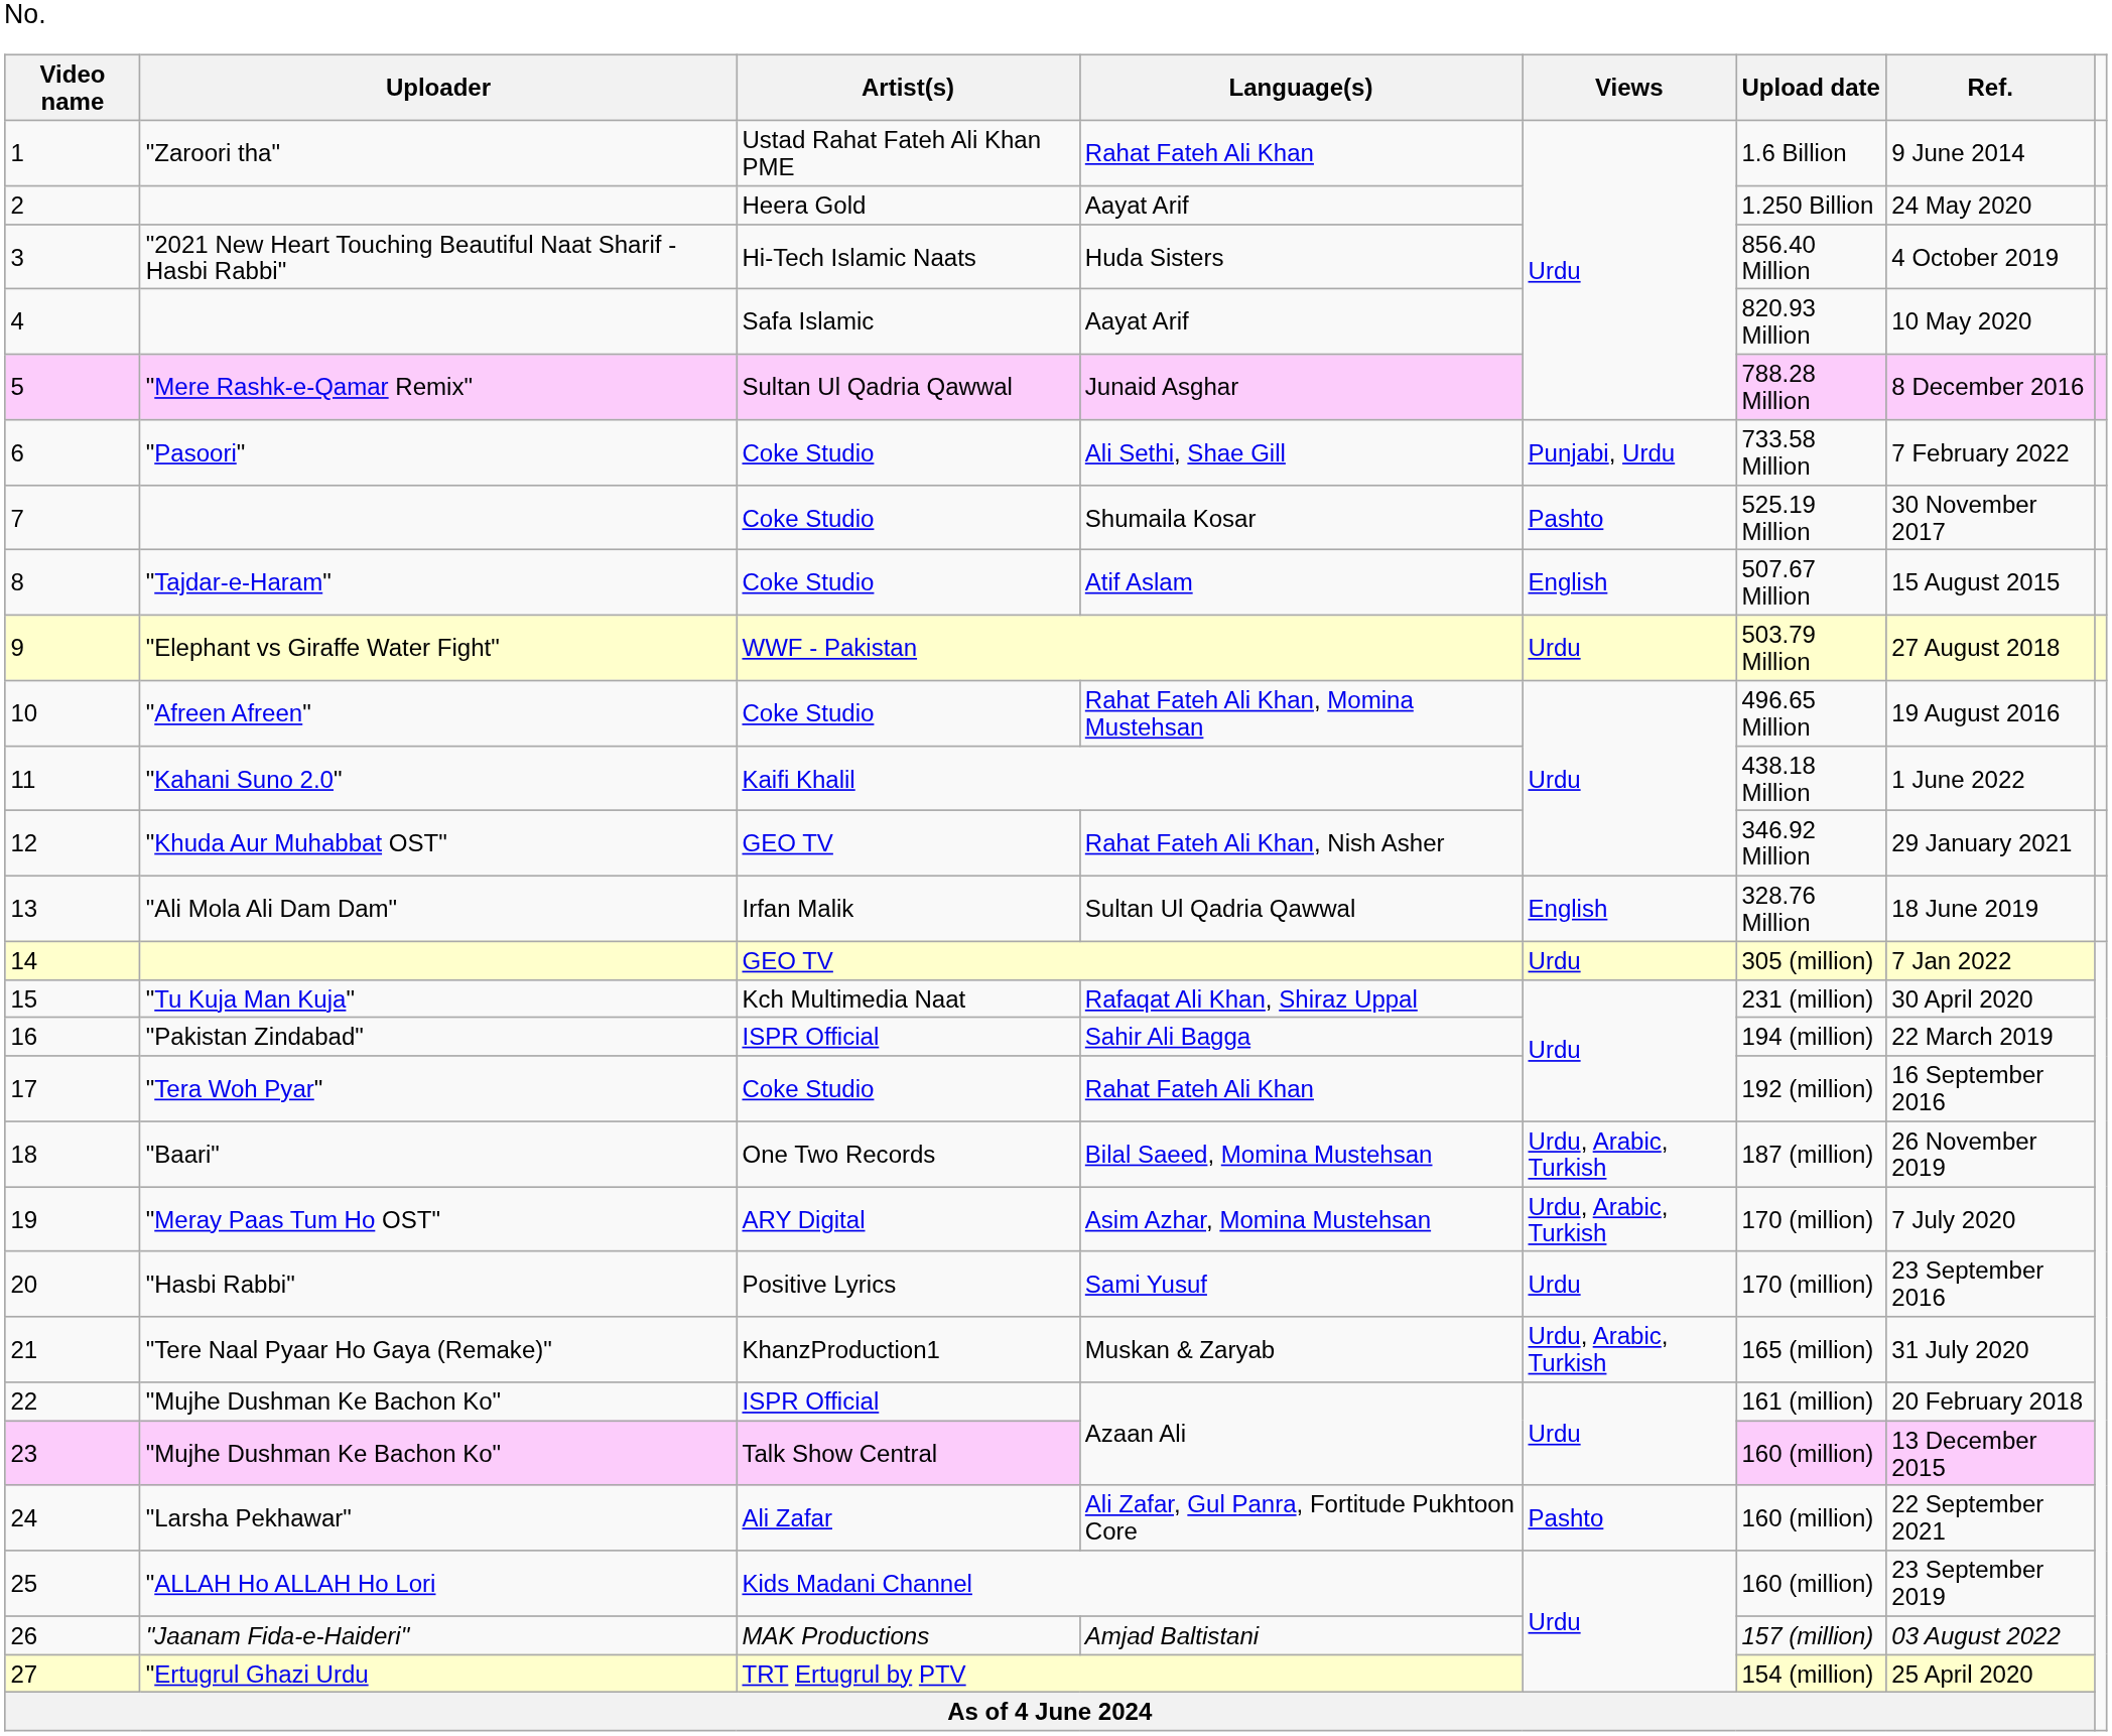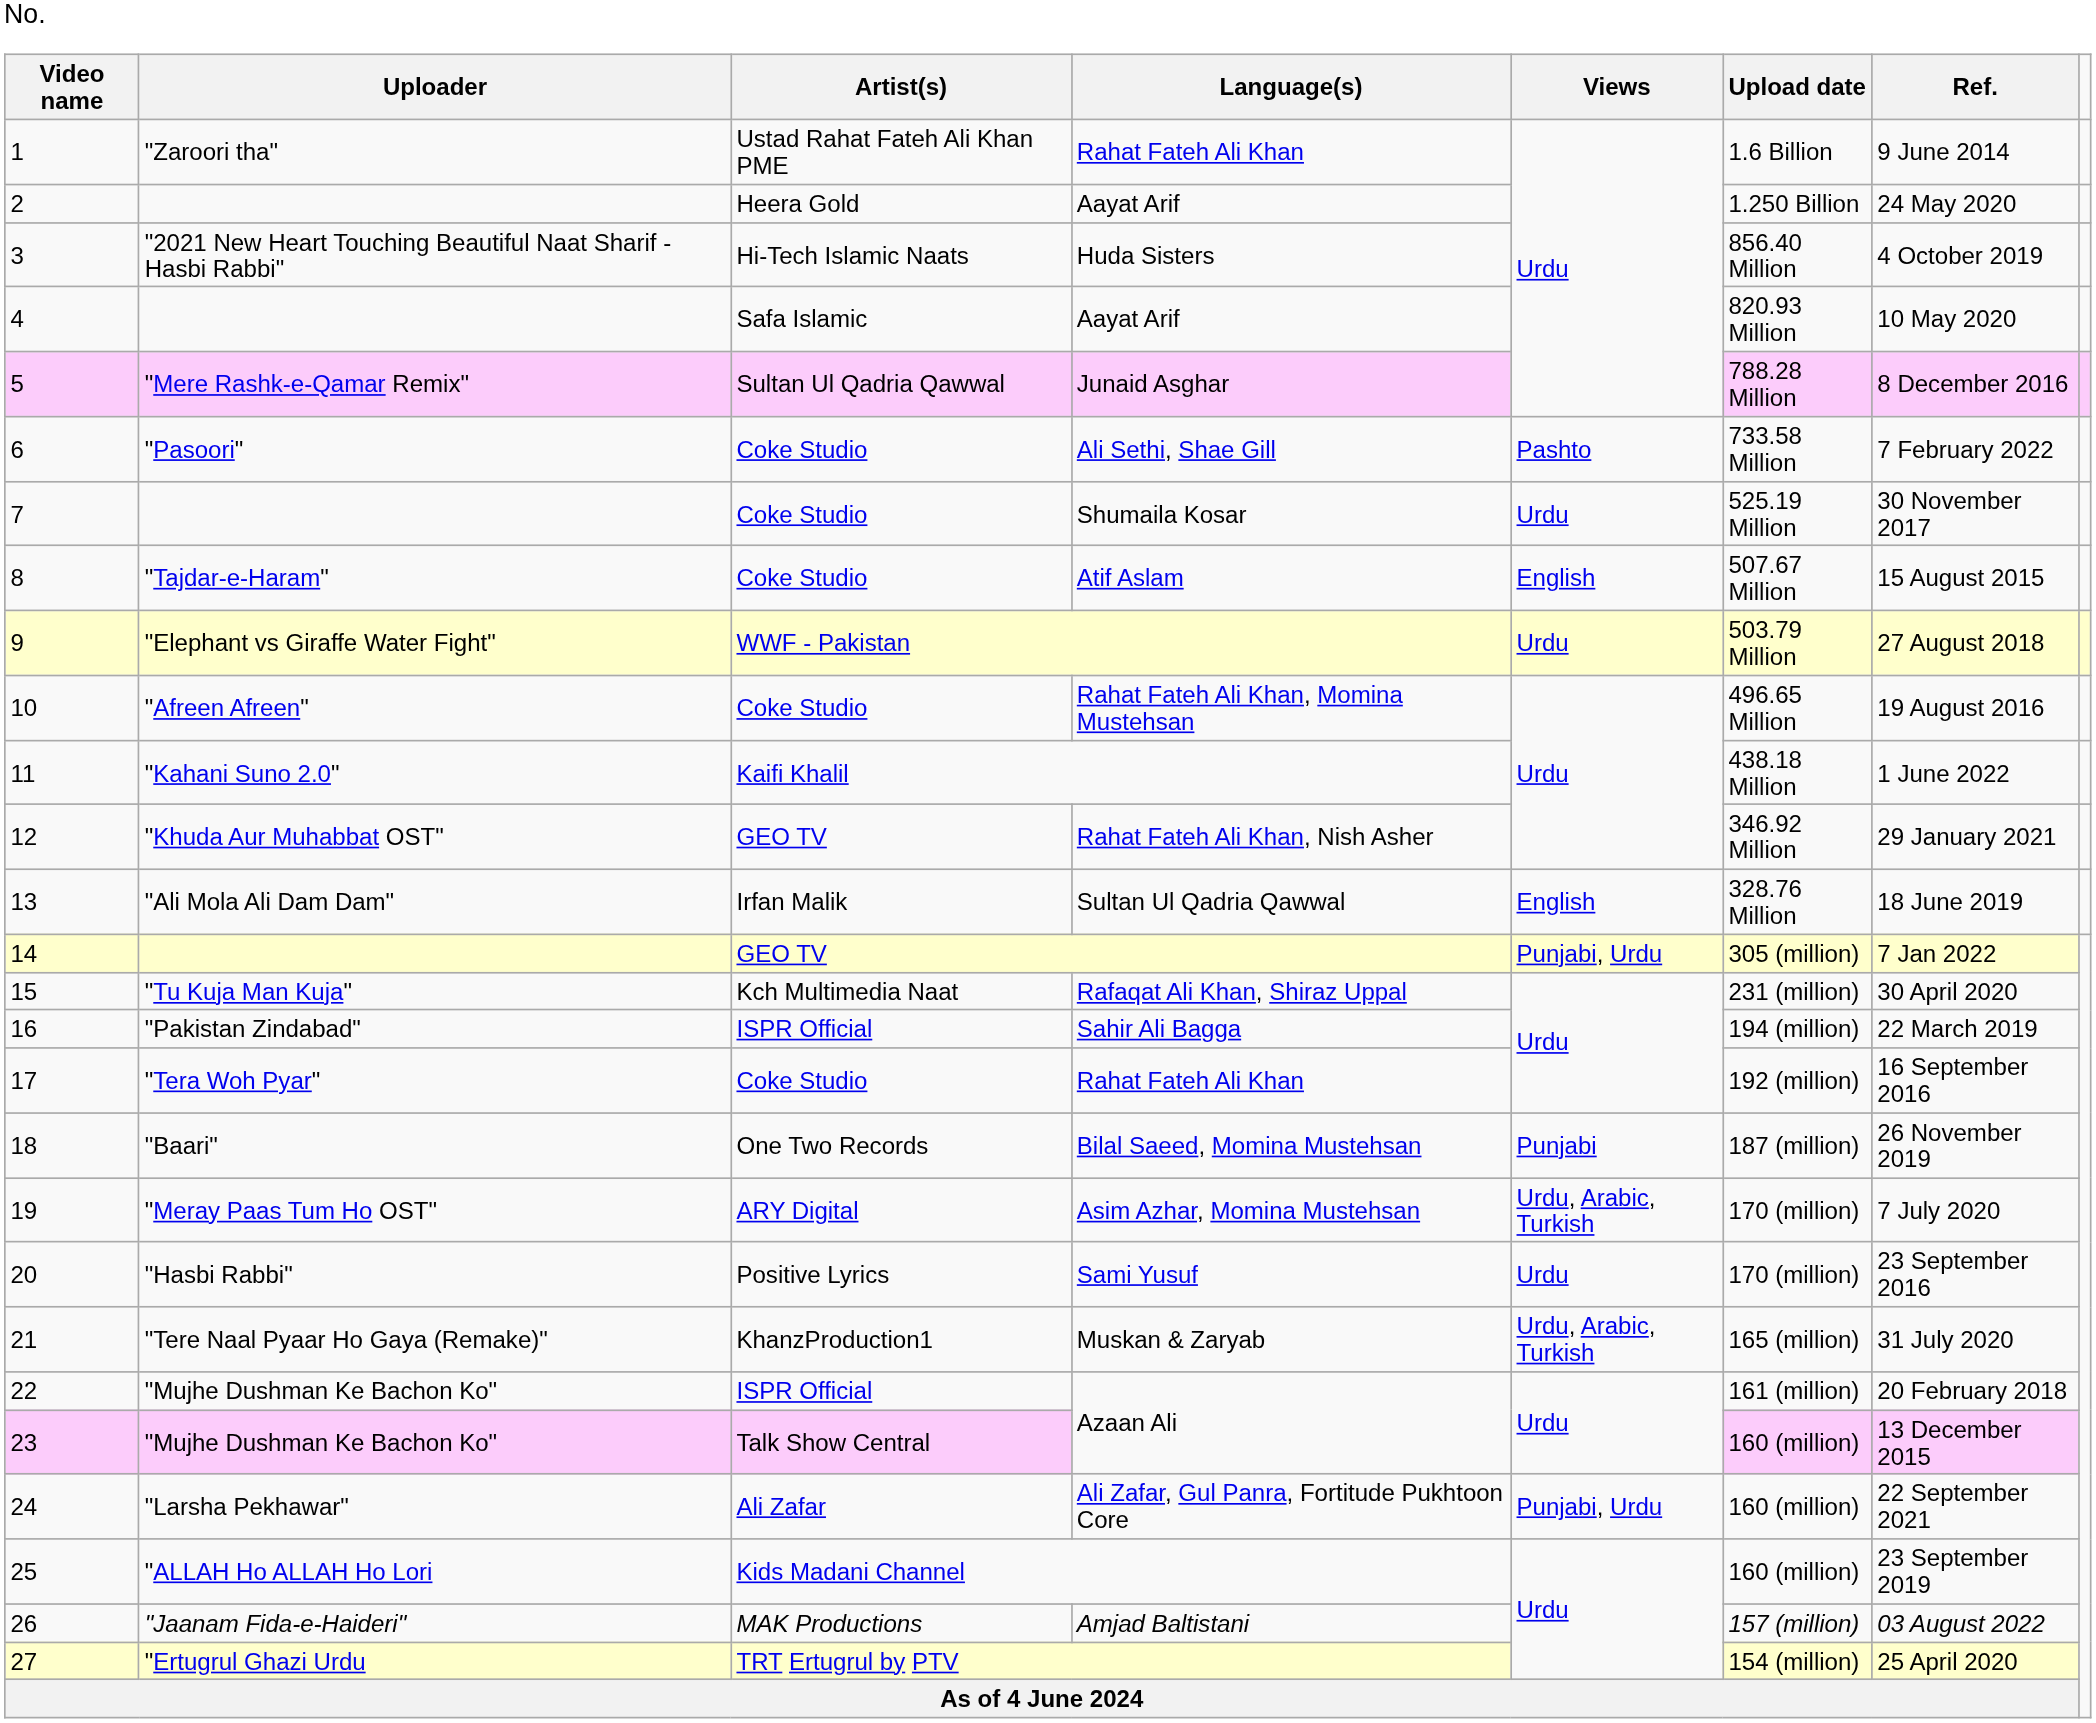6 | Language(s): Punjabi, Urdu -> Pashto
7 | Language(s): Pashto -> Urdu
14 | Language(s): Urdu -> Punjabi, Urdu
18 | Language(s): Urdu, Arabic, Turkish -> Punjabi
24 | Language(s): Pashto -> Punjabi, Urdu
